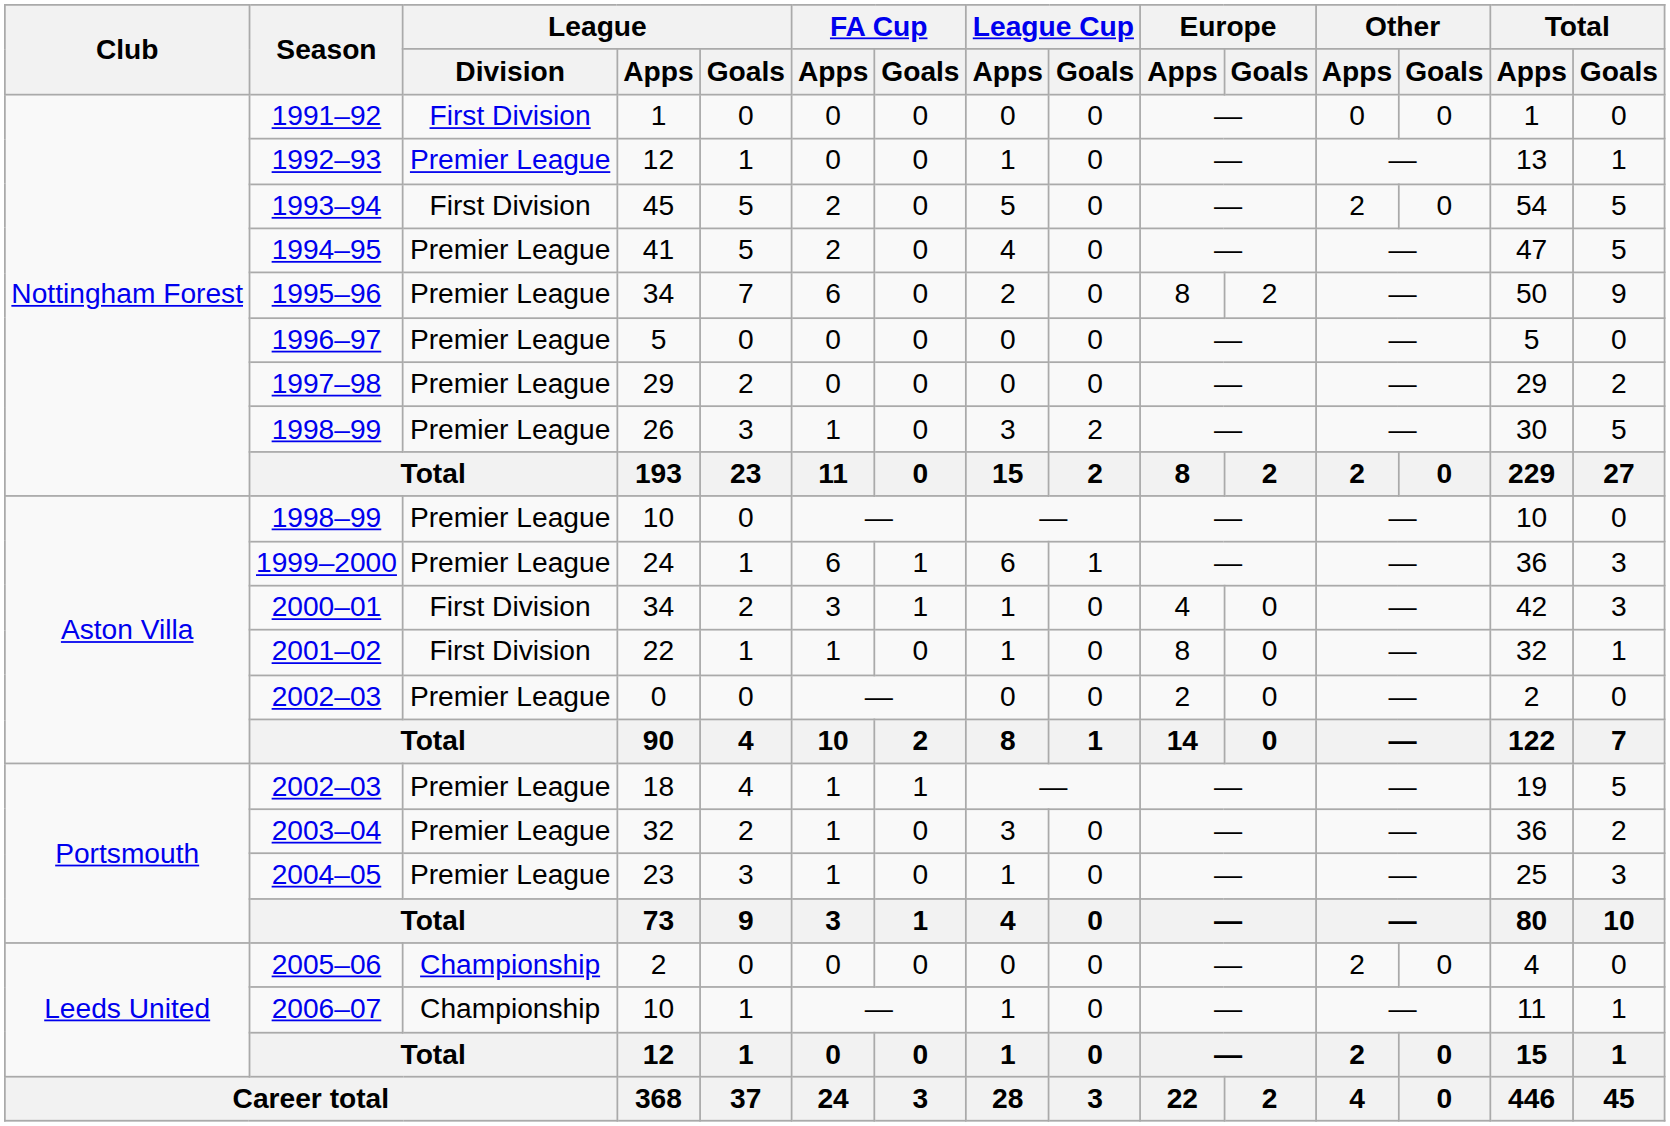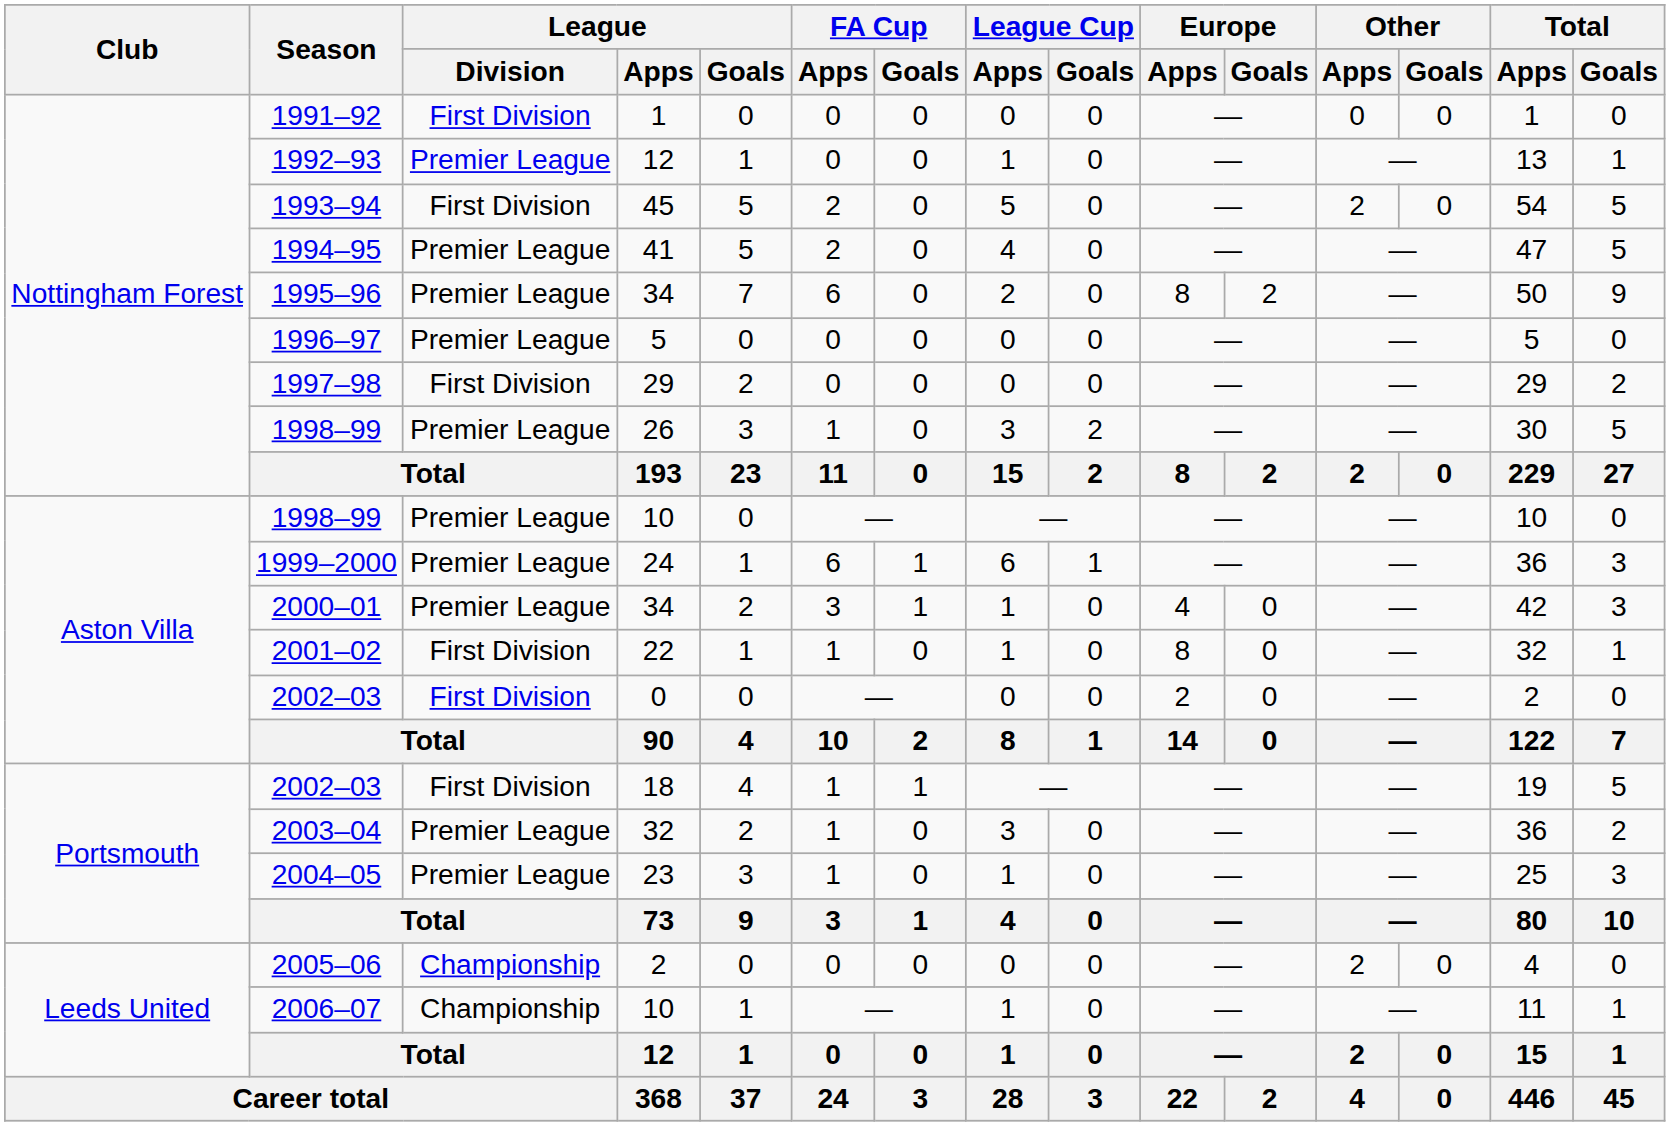1997–98 | League / Division: Premier League -> First Division
2000–01 | League / Division: First Division -> Premier League
2002–03 / 0 | League / Division: Premier League -> First Division
2002–03 / 18 | League / Division: Premier League -> First Division
